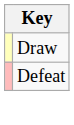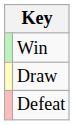+ row: Win
